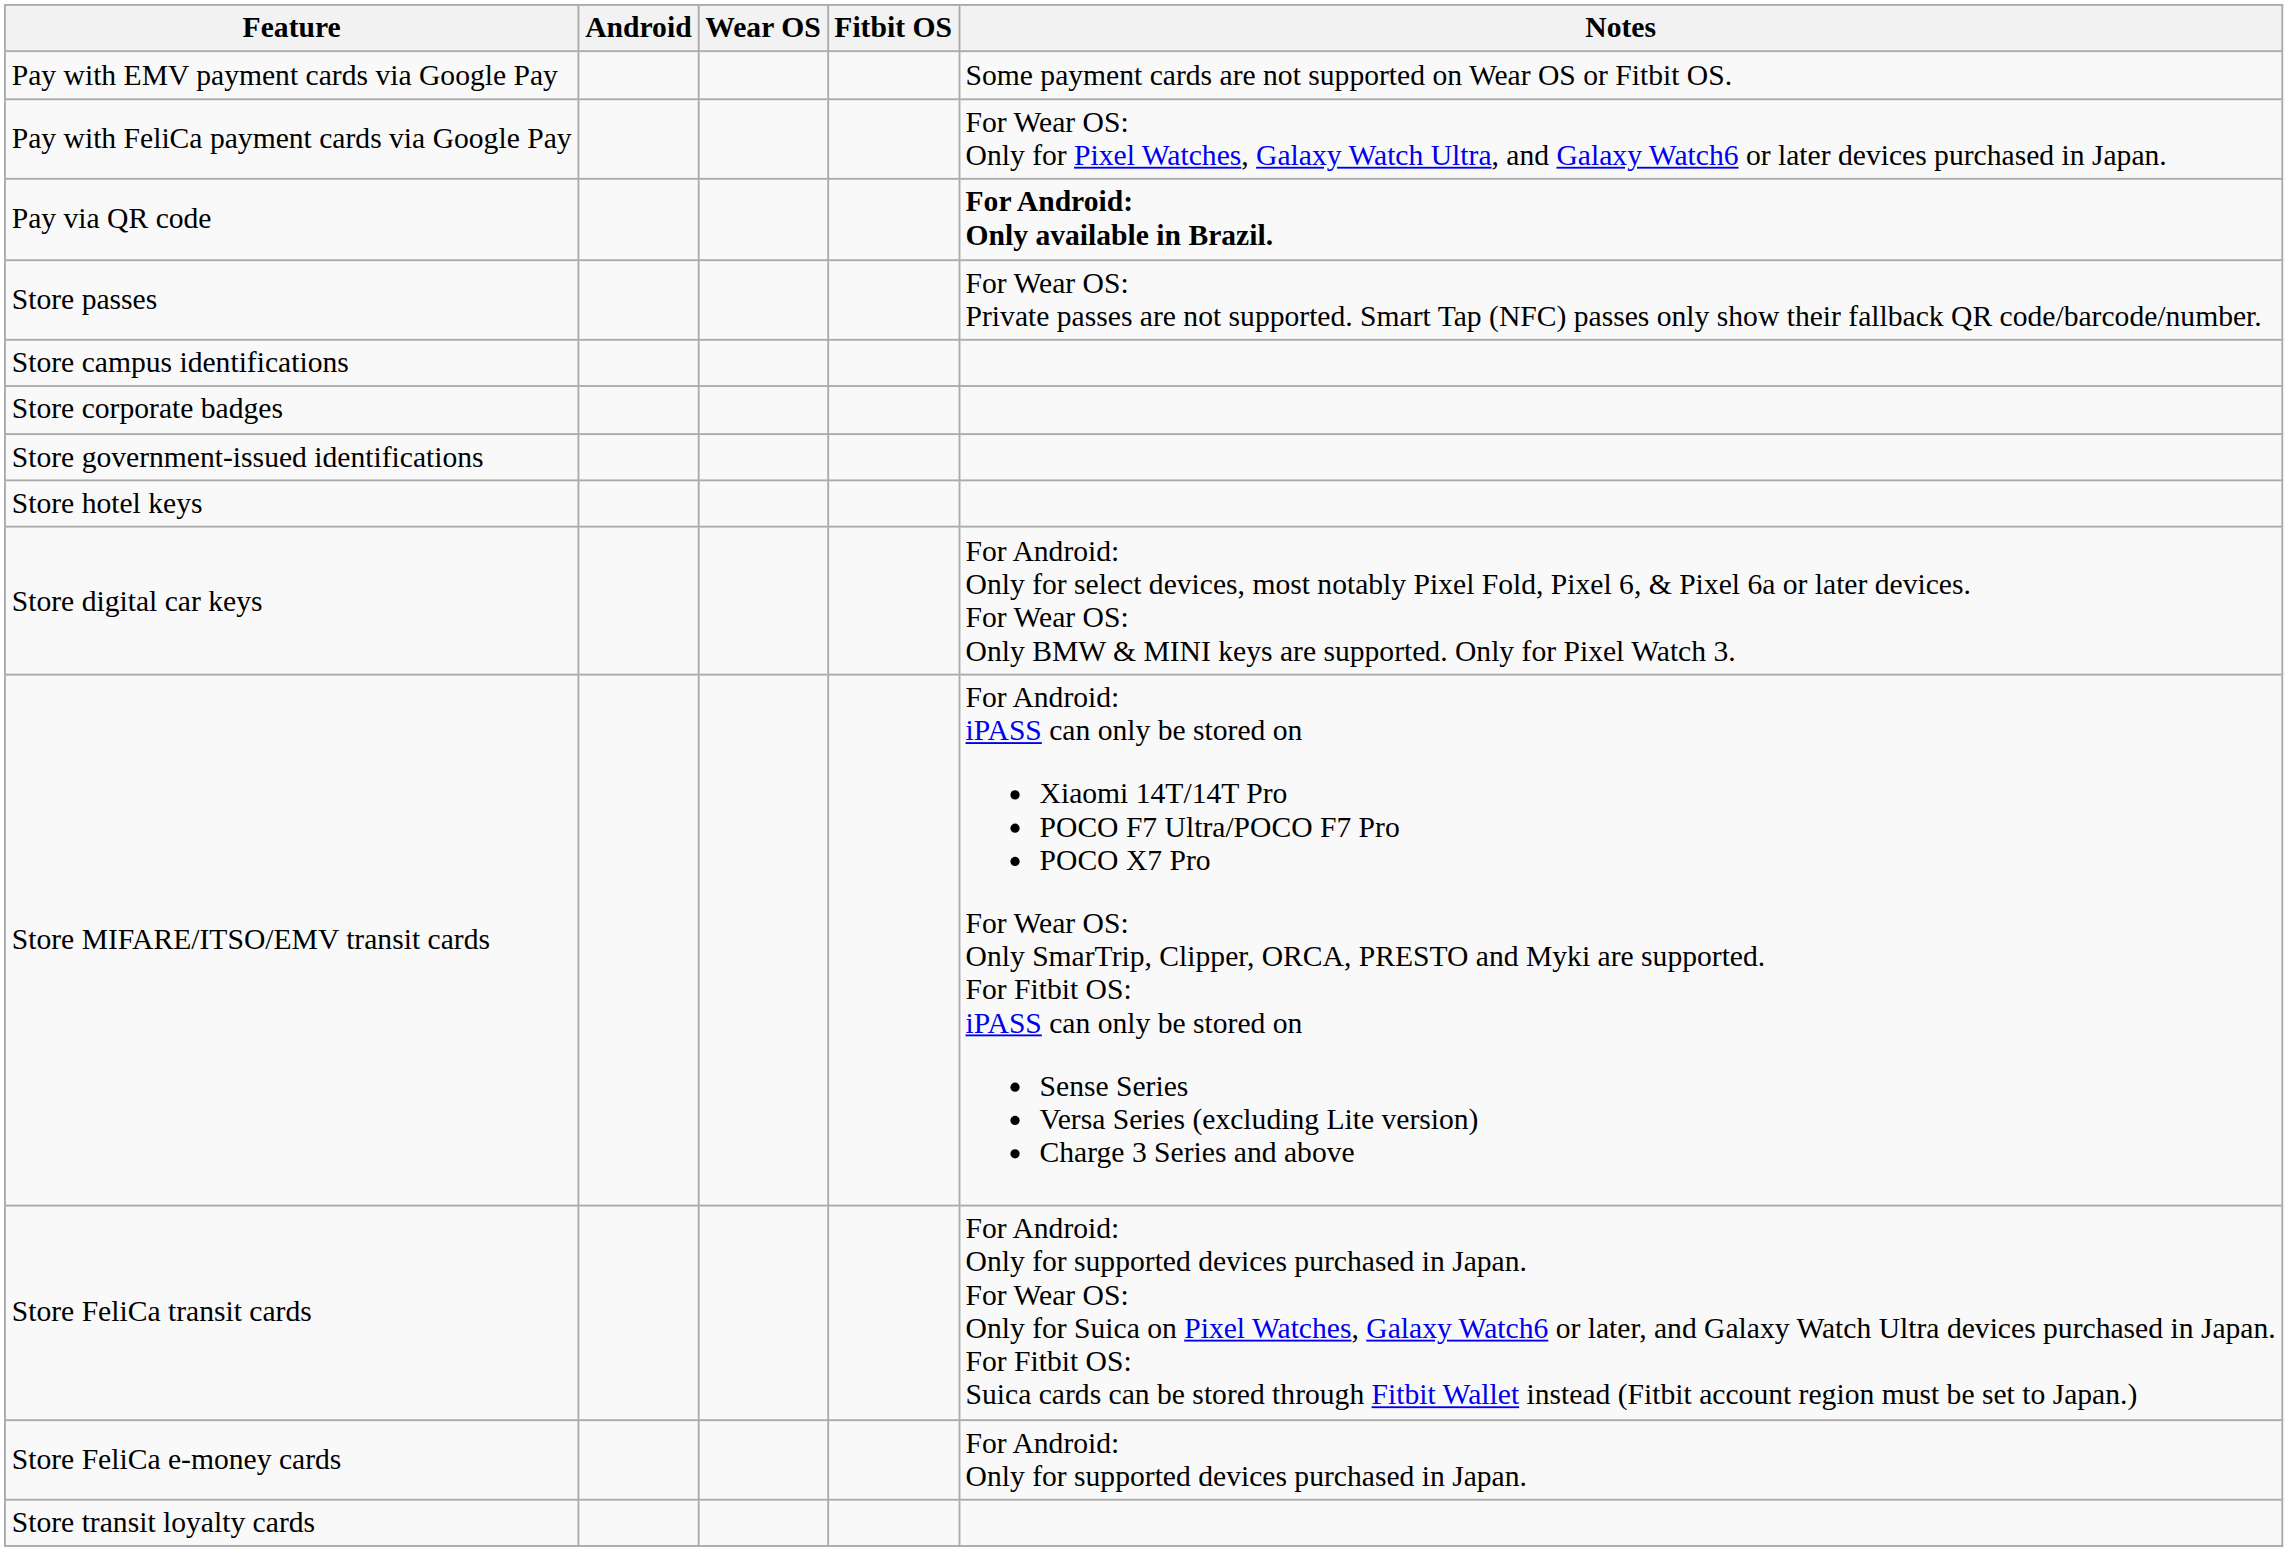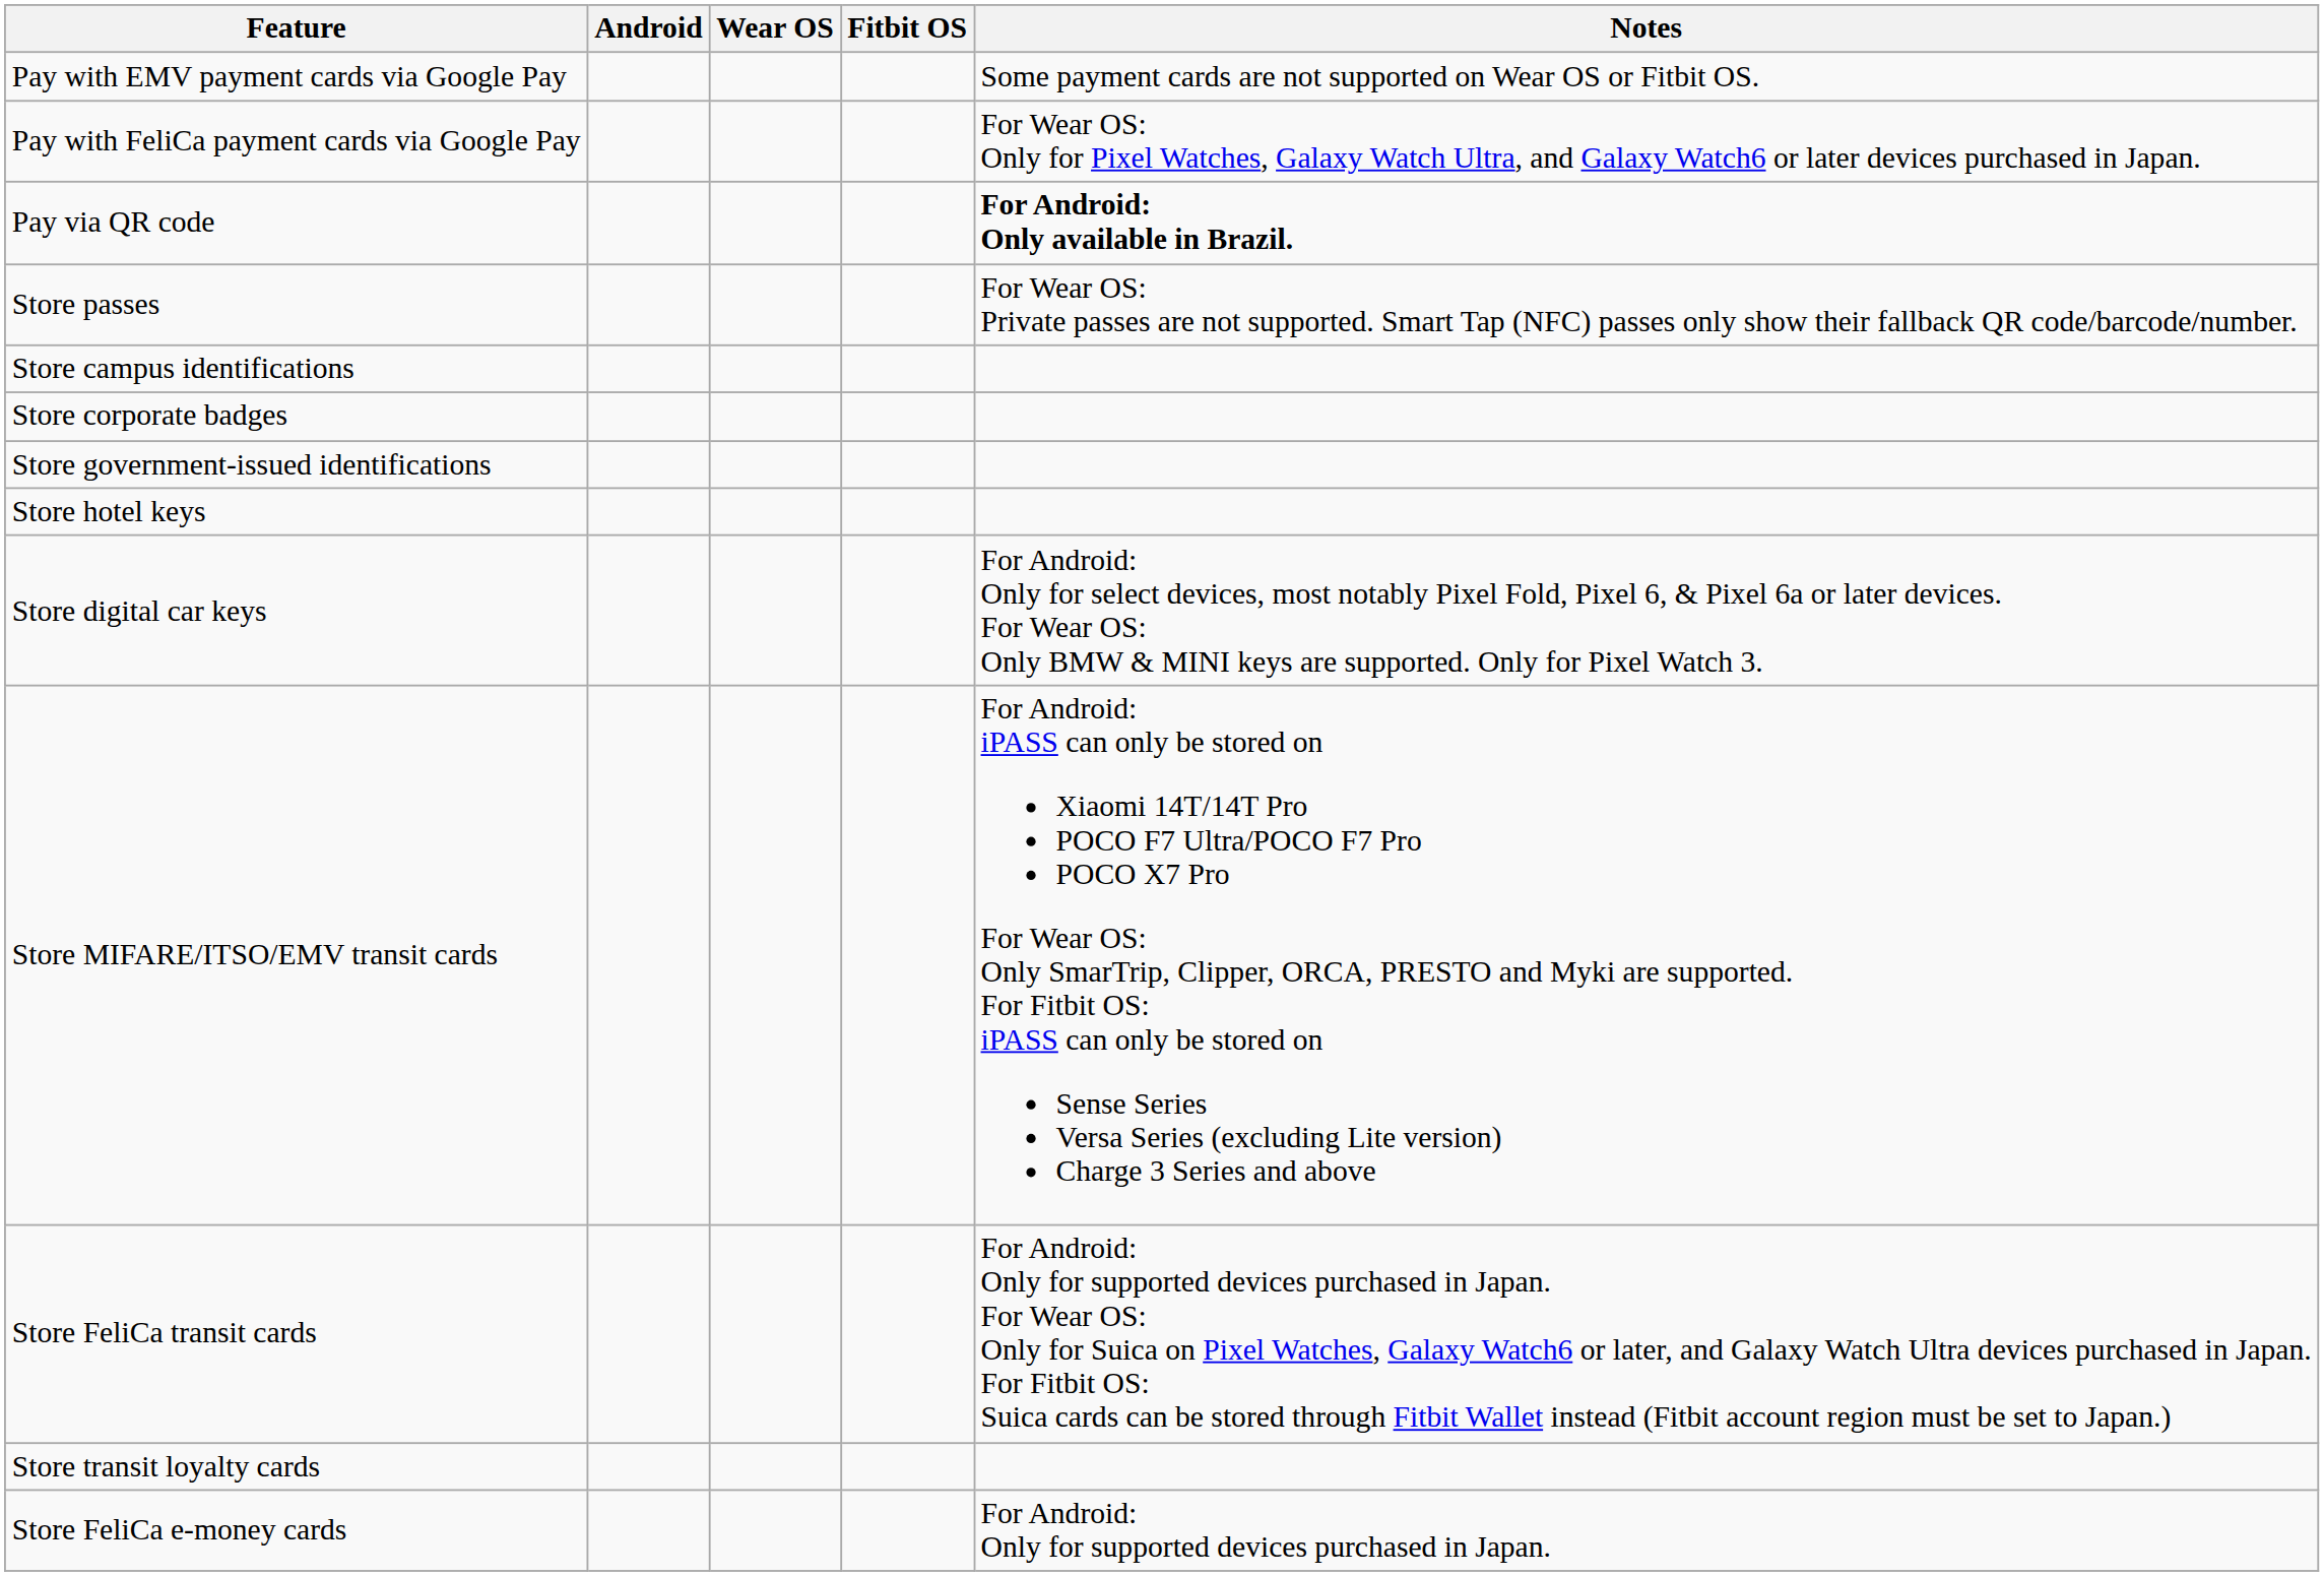rows swapped: Store FeliCa e-money cards <-> Store transit loyalty cards
